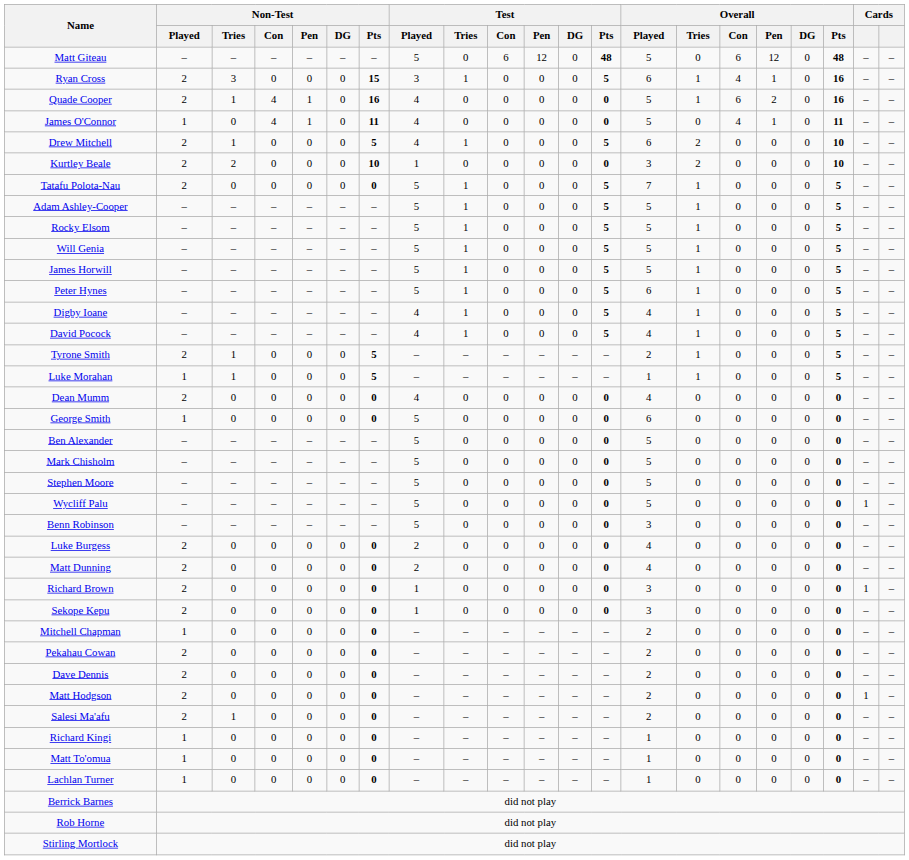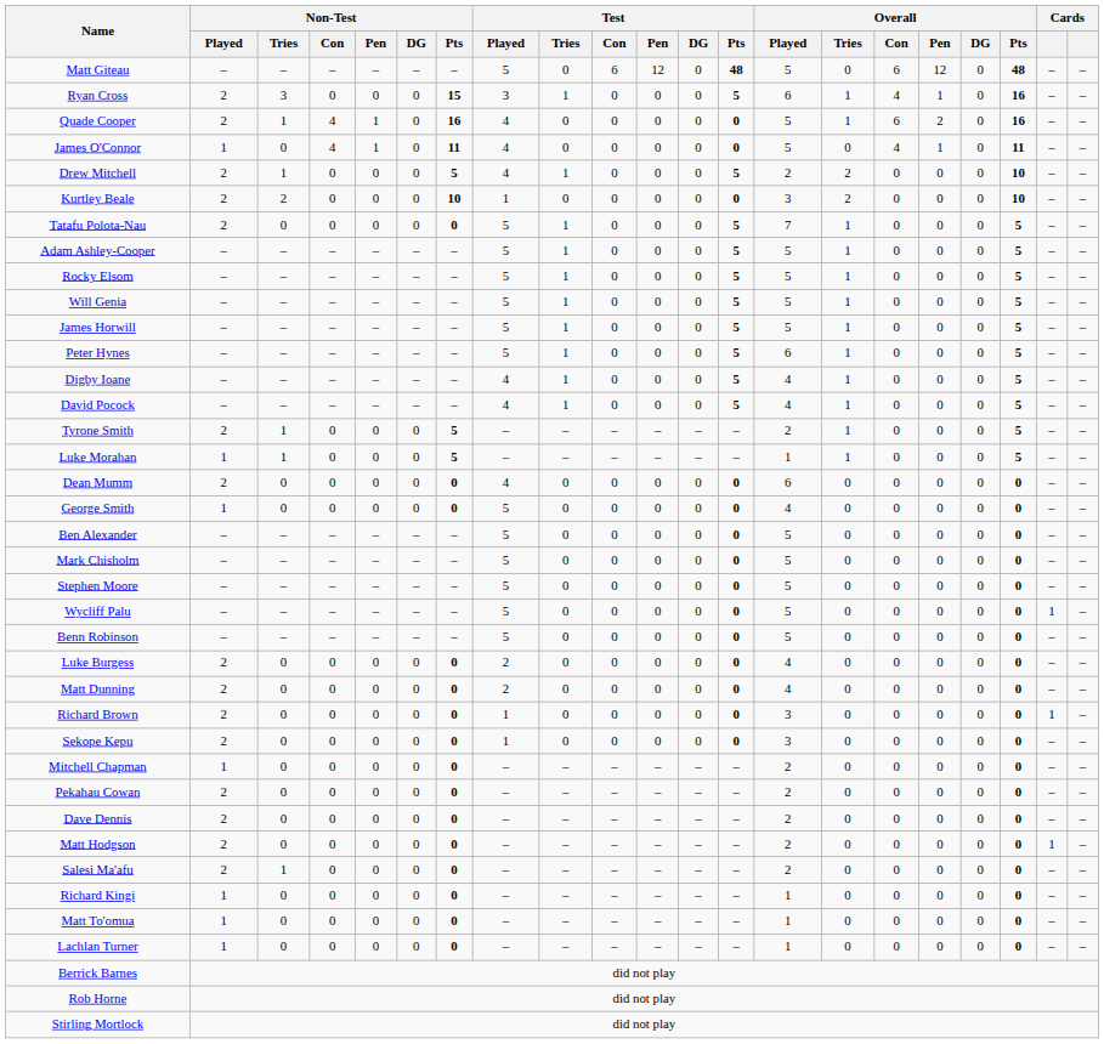Drew Mitchell | Overall / Played: 6 -> 2
Dean Mumm | Overall / Played: 4 -> 6
George Smith | Overall / Played: 6 -> 4
Benn Robinson | Overall / Played: 3 -> 5
